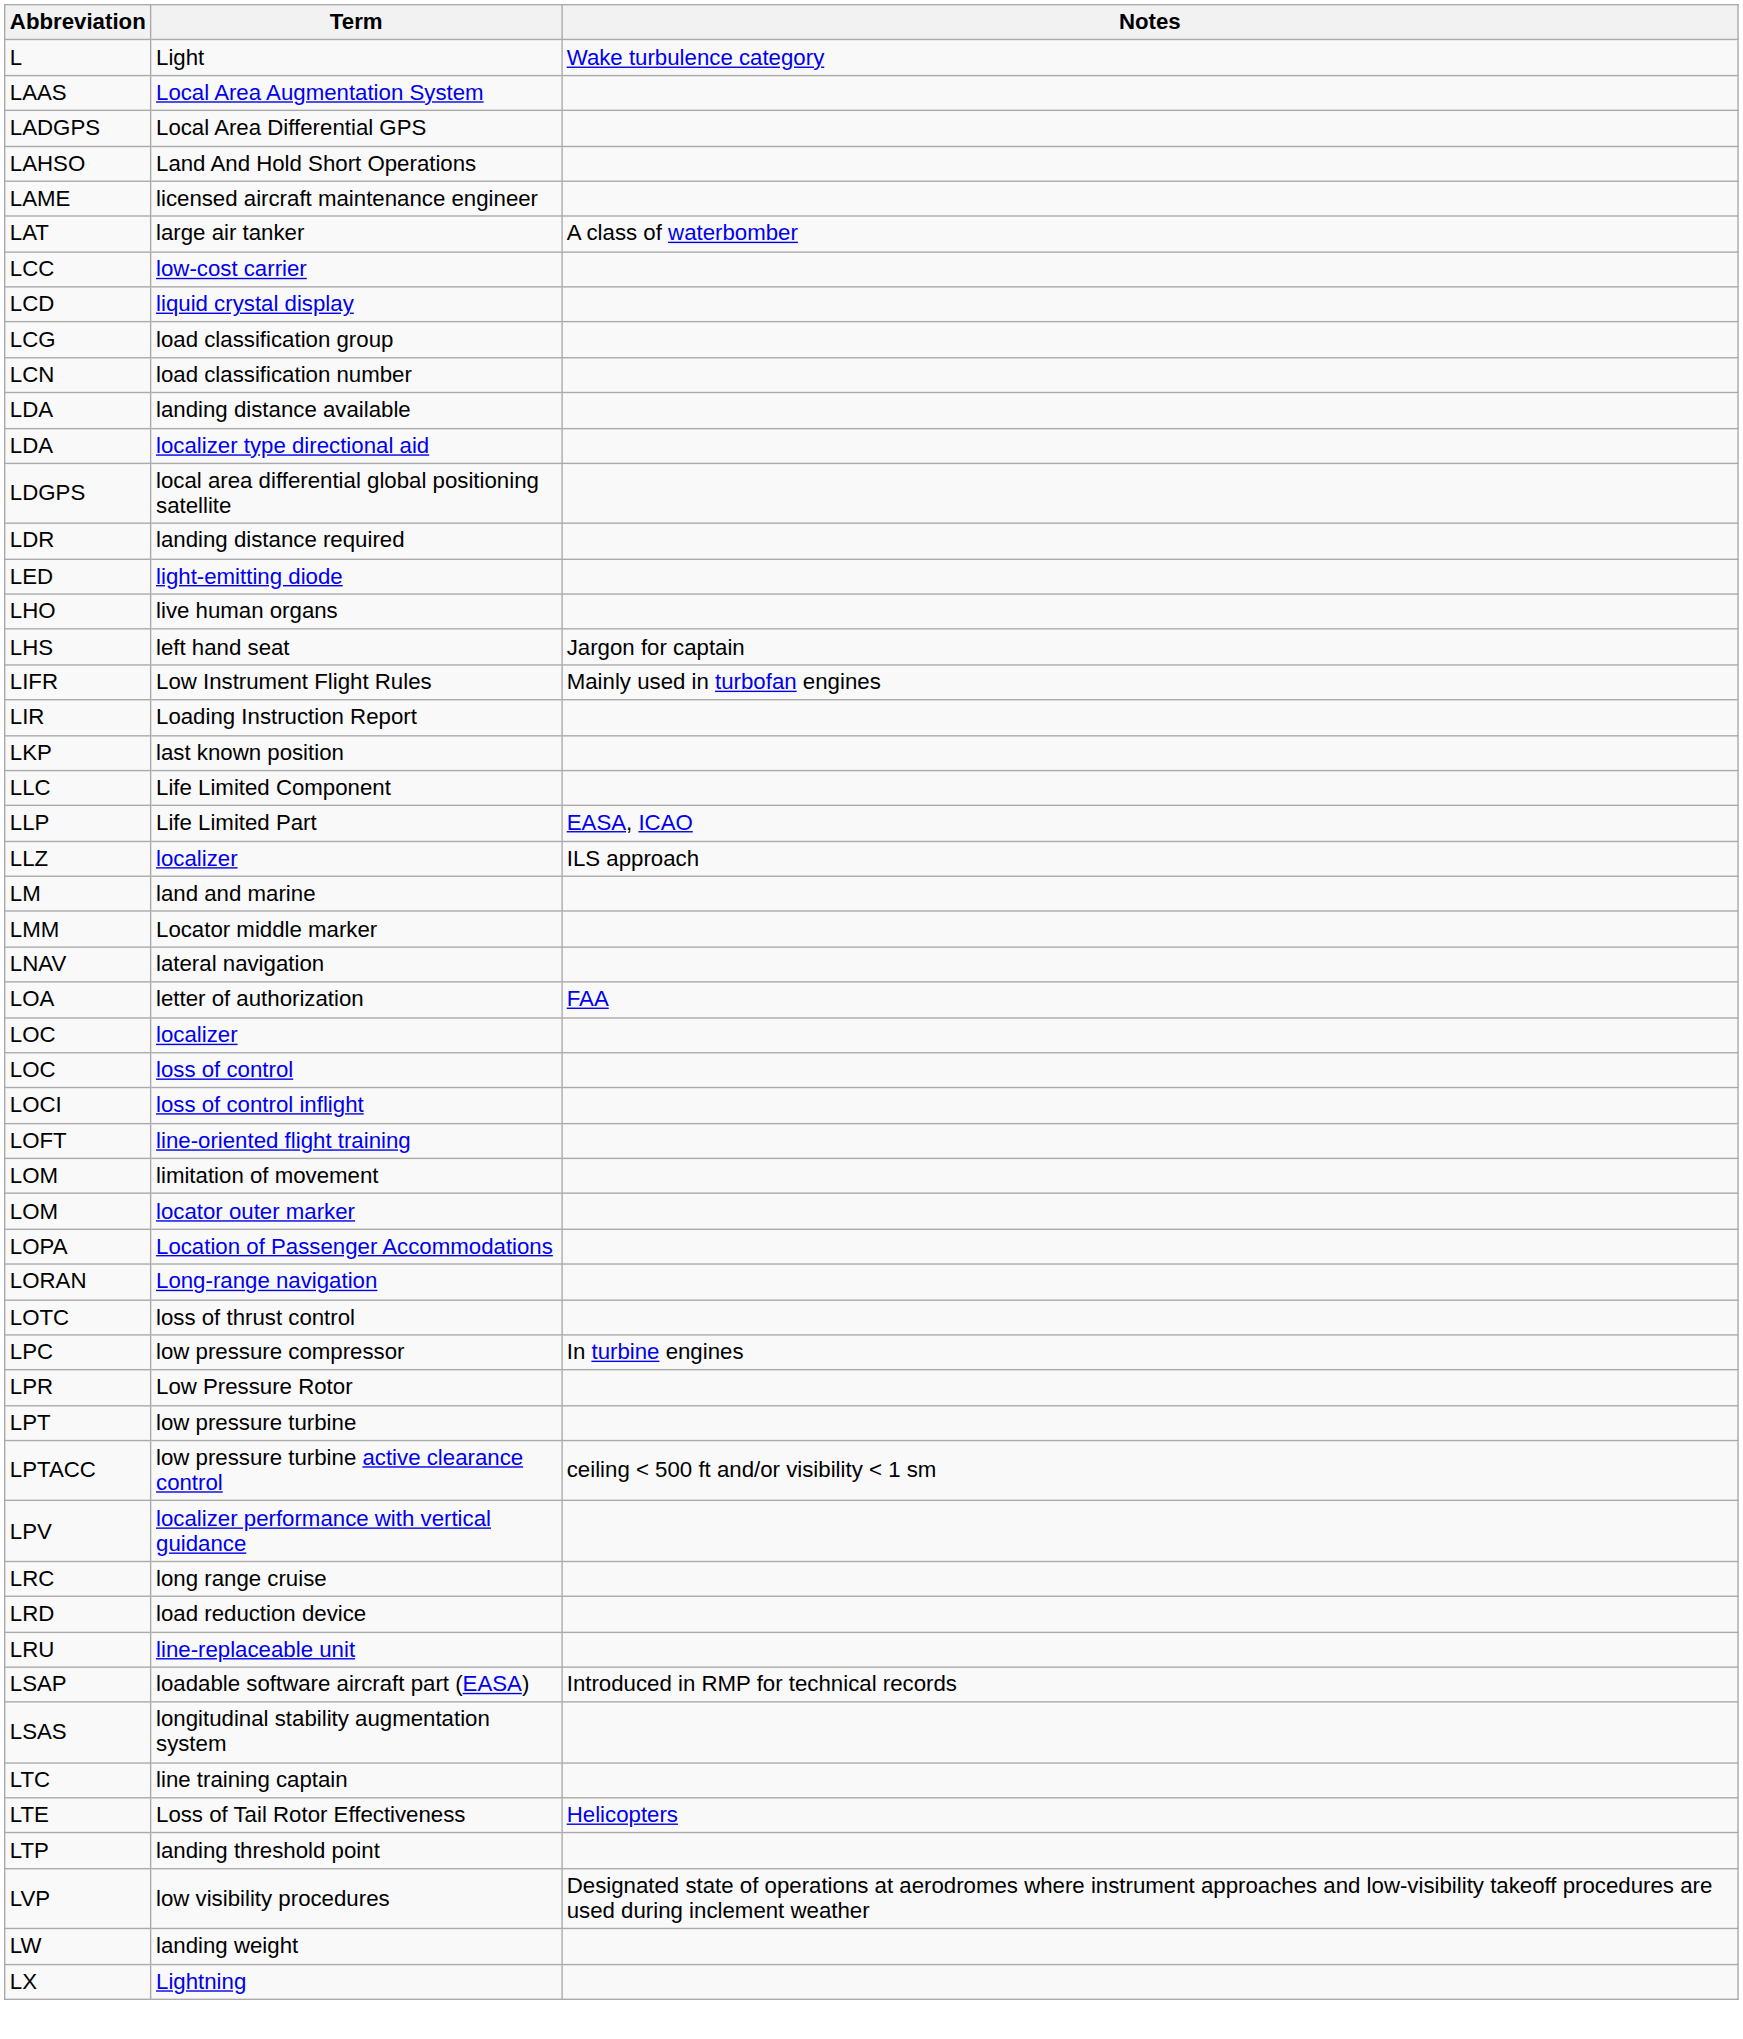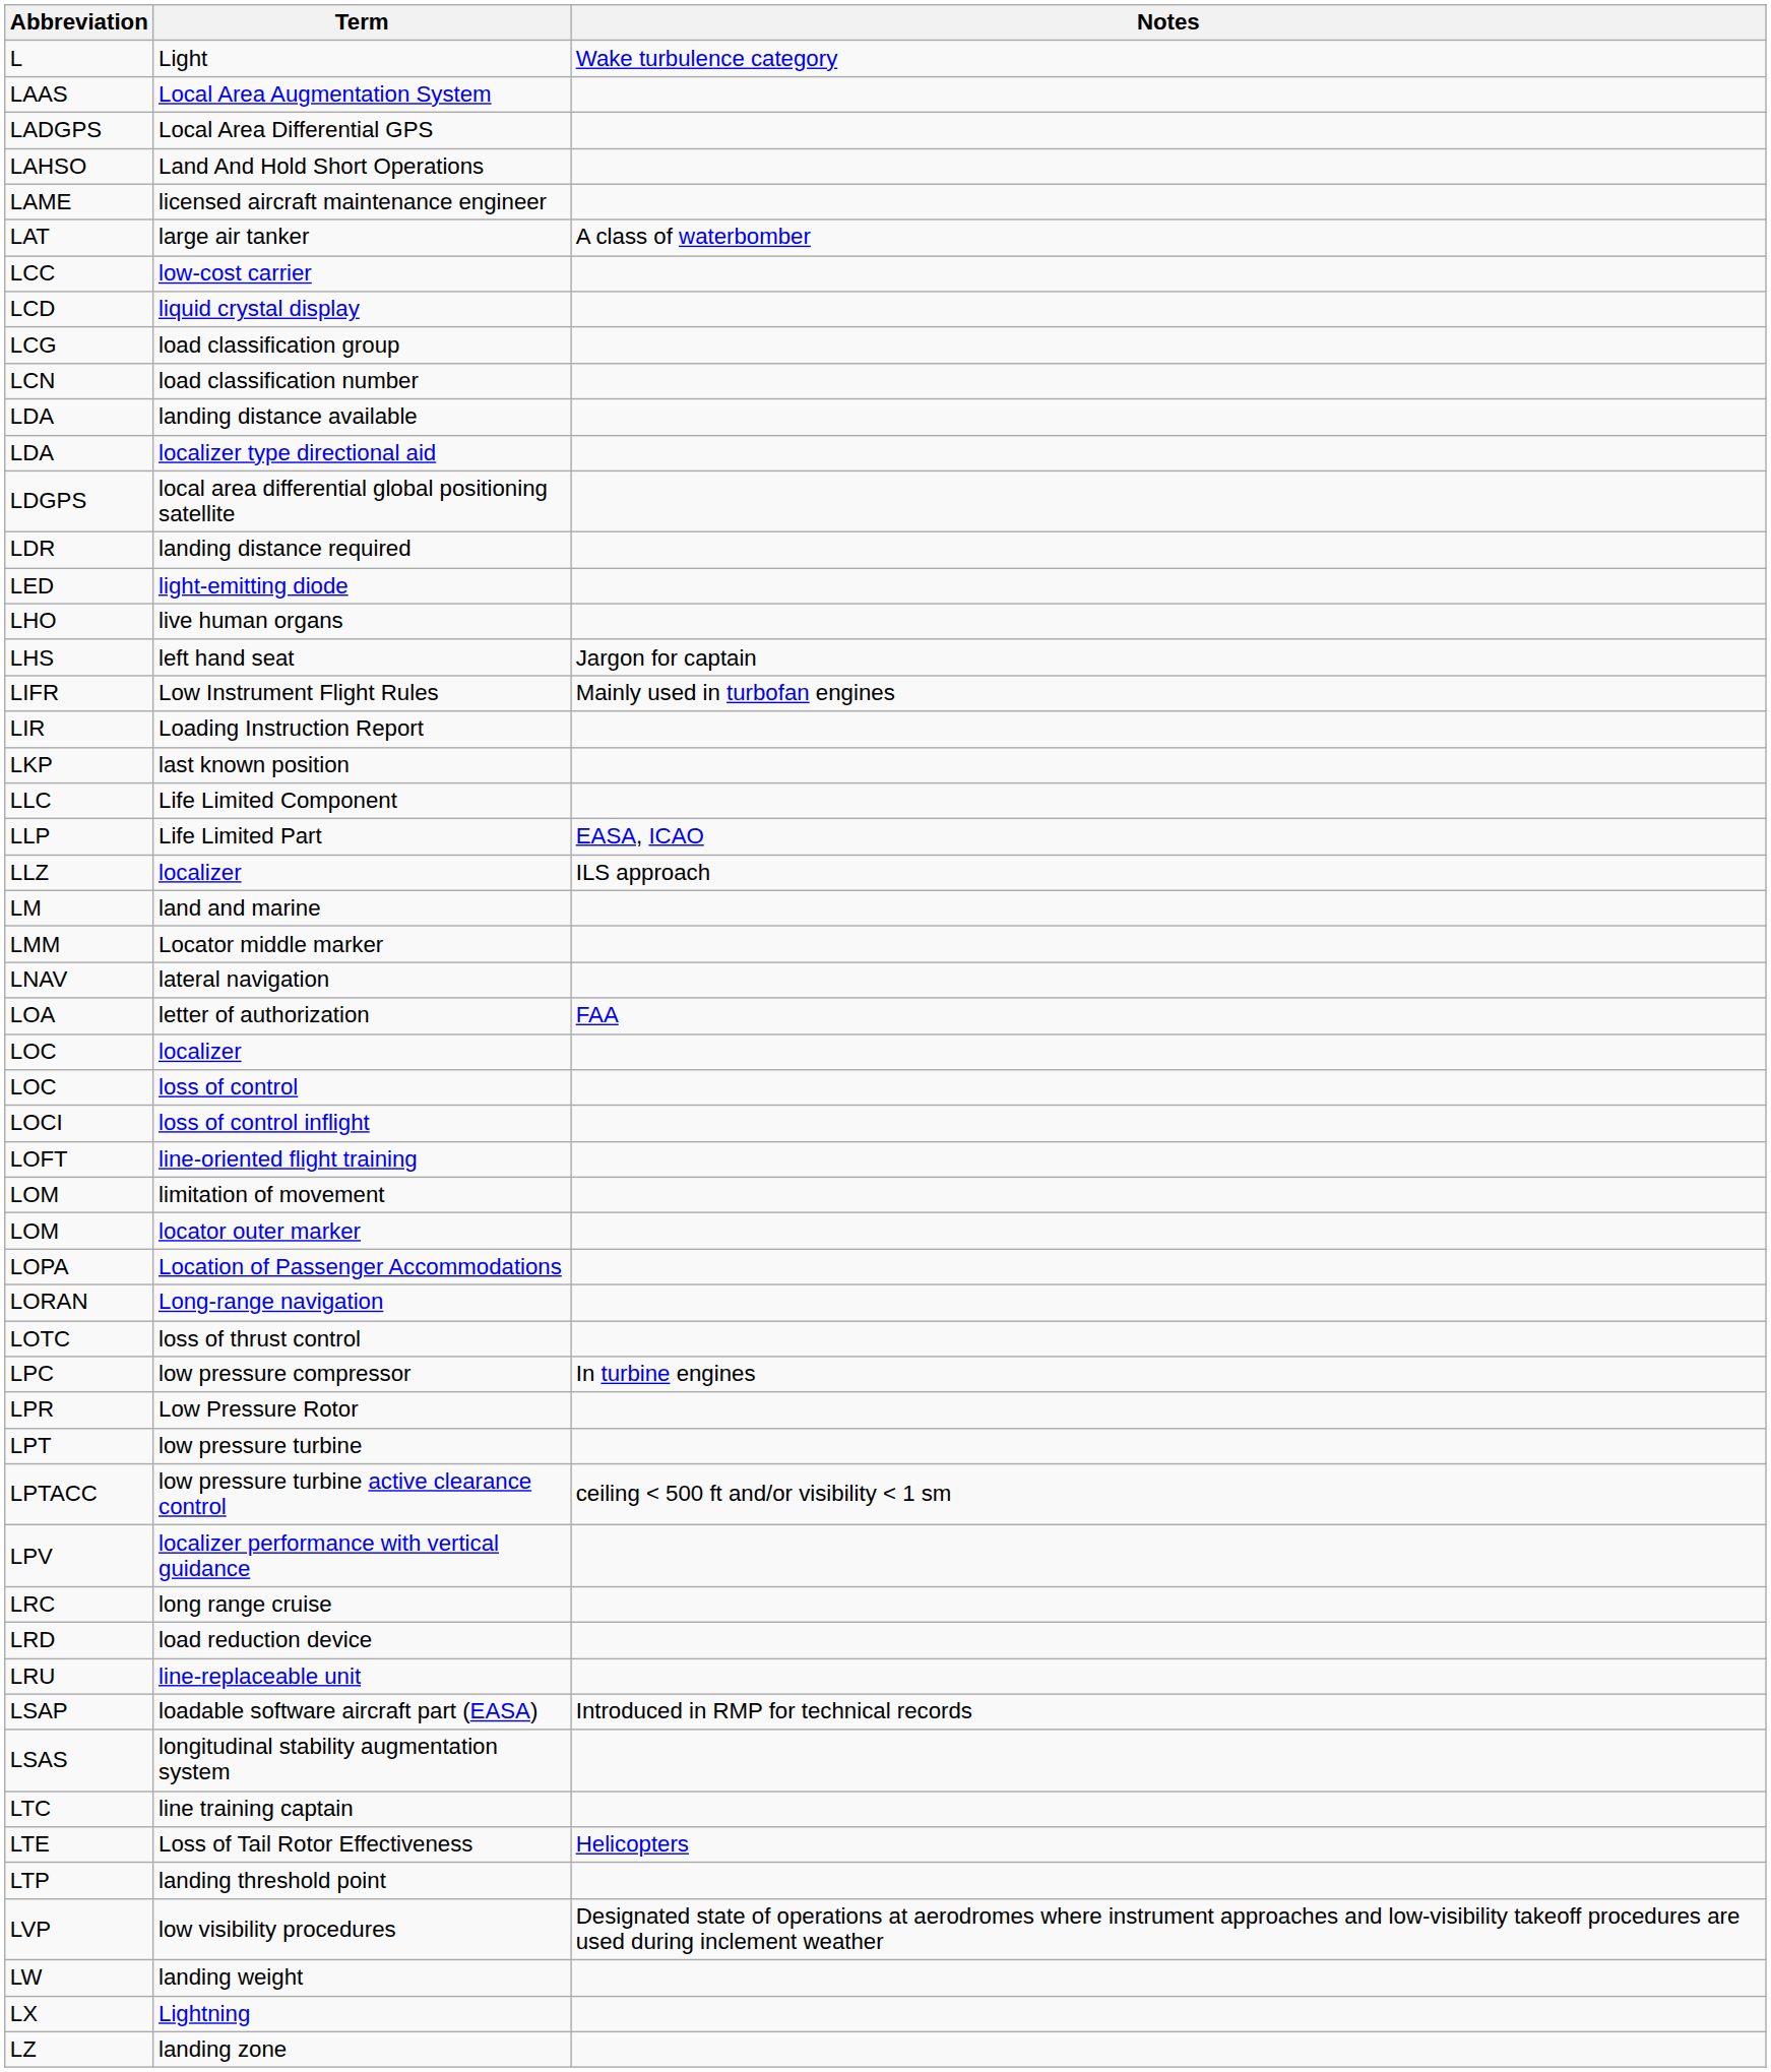+ row: LZ | landing zone
